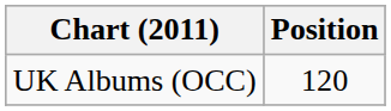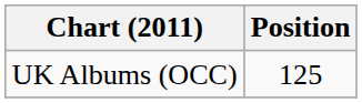UK Albums (OCC) | Position: 120 -> 125
